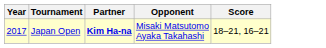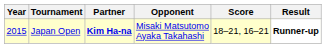+ column: Result | Runner-up
Japan Open | Year: 2017 -> 2015
